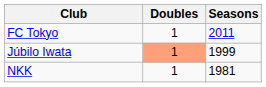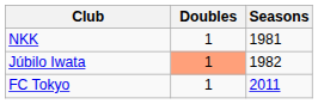rows swapped: NKK <-> FC Tokyo
Júbilo Iwata | Seasons: 1999 -> 1982
